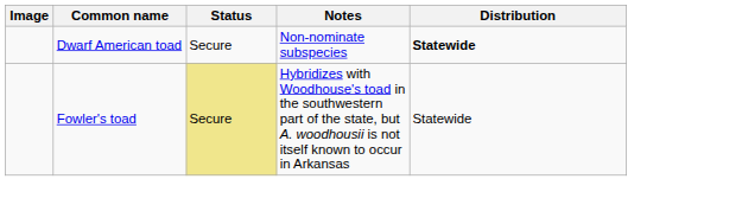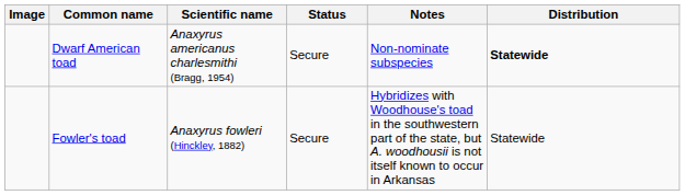+ column: Scientific name | Anaxyrus americanus charlesmithi (Bragg, 1954) | Anaxyrus fowleri (Hinckley, 1882)
Fowler's toad | Status: khaki background -> no background
